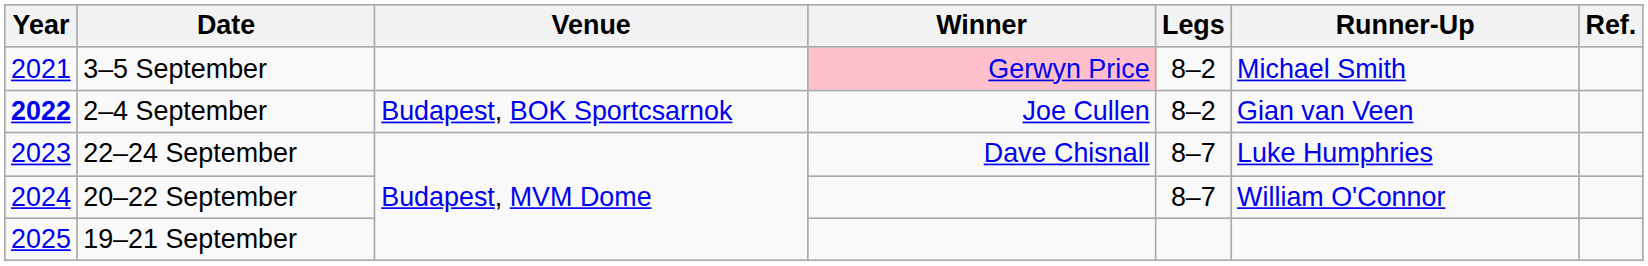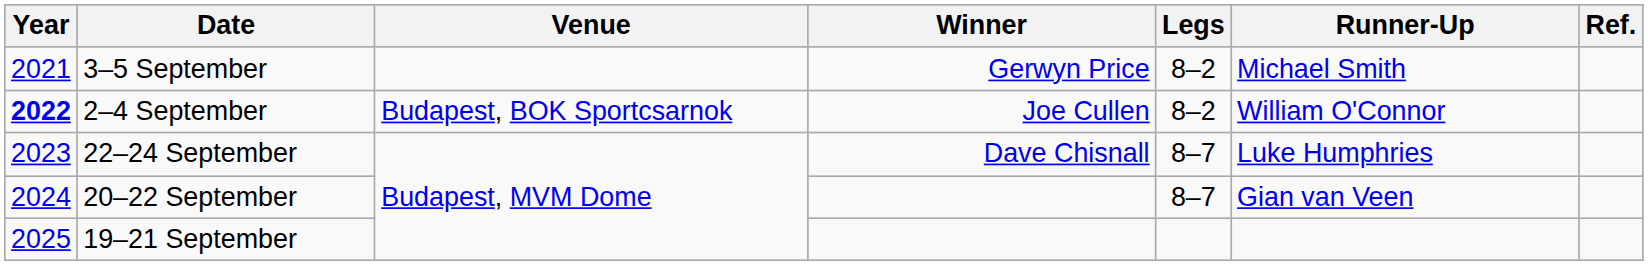3–5 September | Winner: pink background -> no background
2–4 September | Runner-Up: Gian van Veen -> William O'Connor
20–22 September | Runner-Up: William O'Connor -> Gian van Veen
